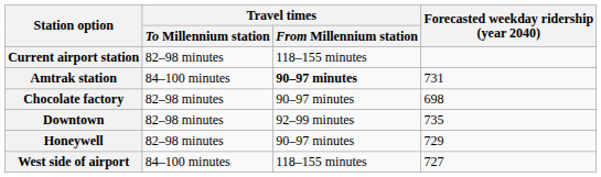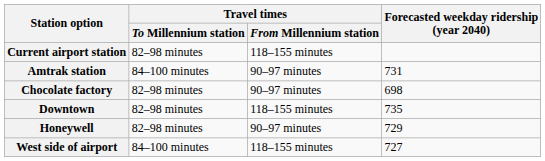Amtrak station | Travel times / From Millennium station: bold -> normal
Downtown | Travel times / From Millennium station: 92–99 minutes -> 118–155 minutes
